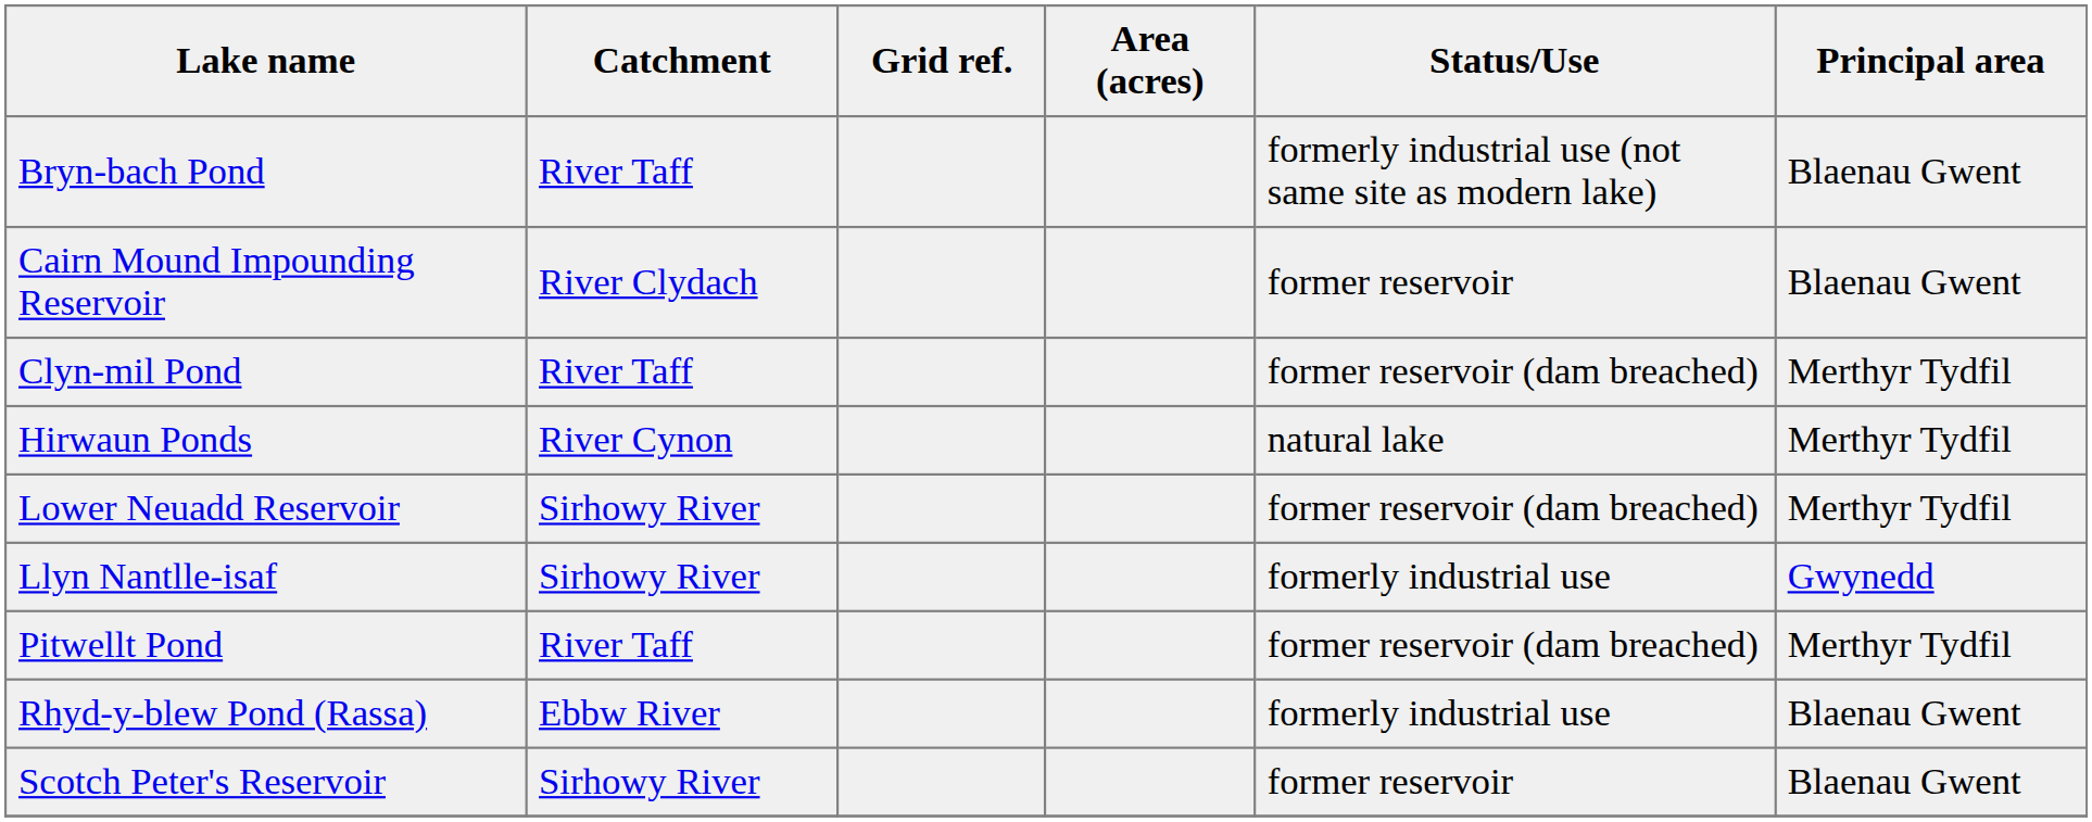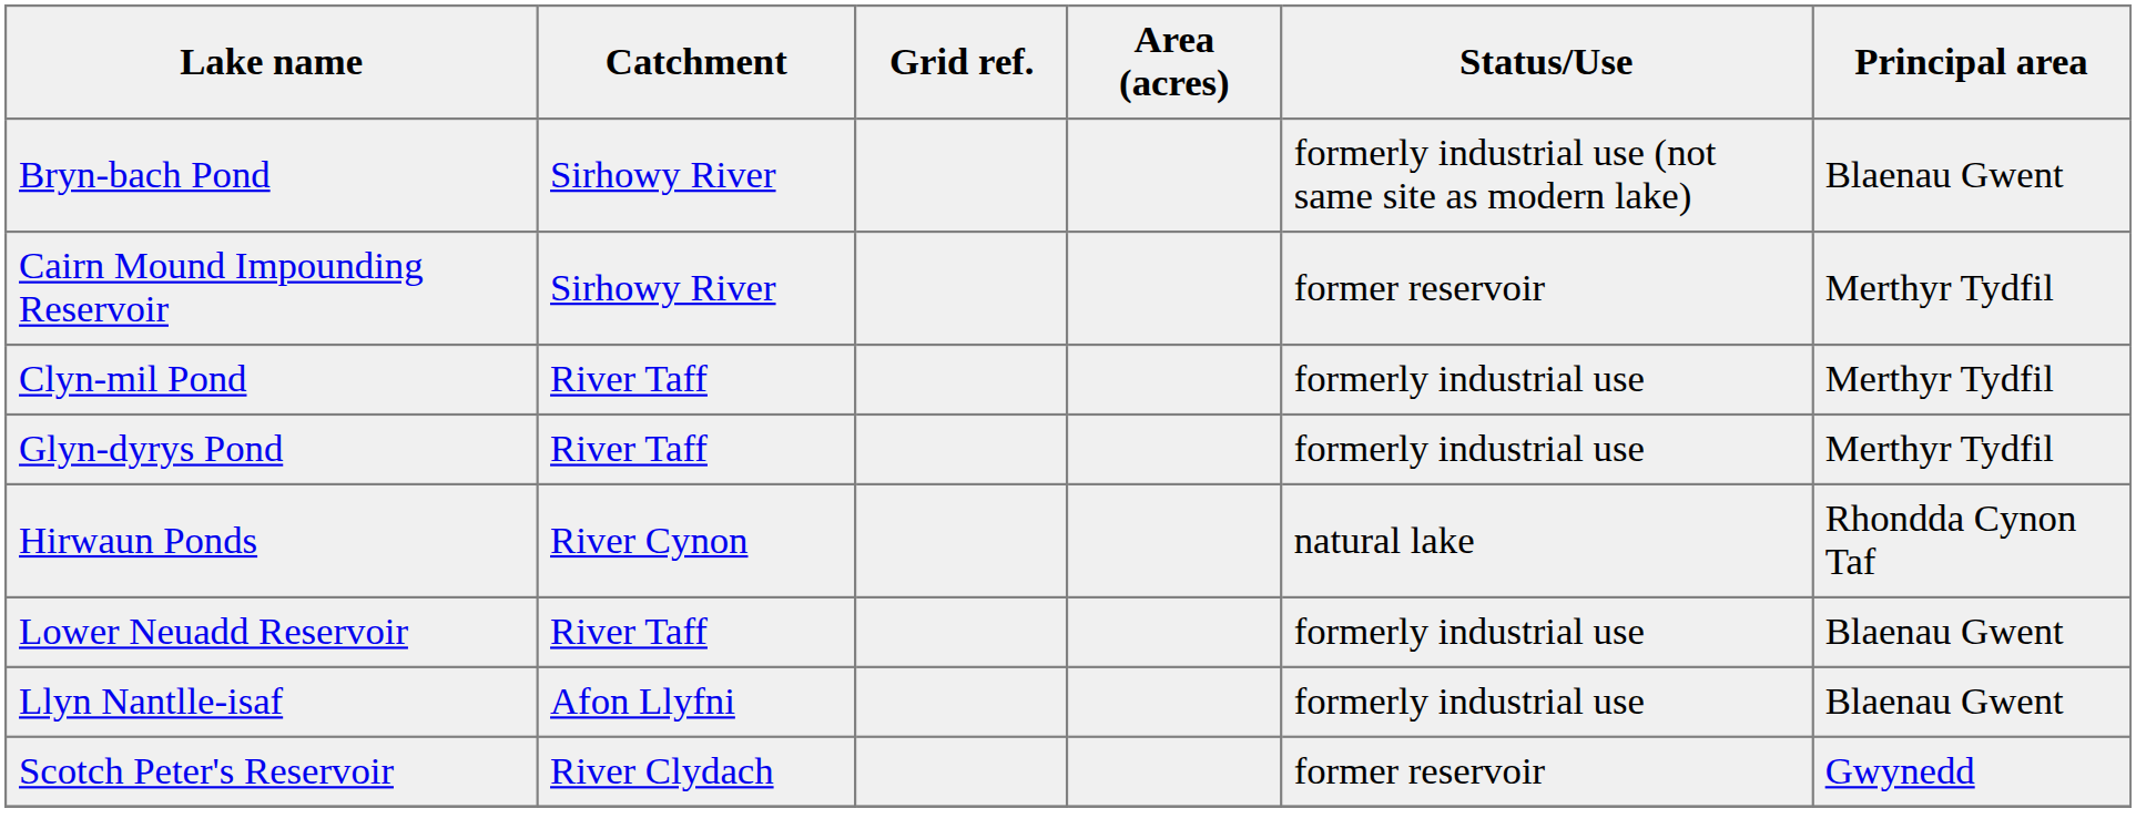Bryn-bach Pond | Catchment: River Taff -> Sirhowy River
Cairn Mound Impounding Reservoir | Catchment: River Clydach -> Sirhowy River
Cairn Mound Impounding Reservoir | Principal area: Blaenau Gwent -> Merthyr Tydfil
Clyn-mil Pond | Status/Use: former reservoir (dam breached) -> formerly industrial use
+ row: Glyn-dyrys Pond | River Taff | formerly industrial use | Merthyr Tydfil
Hirwaun Ponds | Principal area: Merthyr Tydfil -> Rhondda Cynon Taf
Lower Neuadd Reservoir | Catchment: Sirhowy River -> River Taff
Lower Neuadd Reservoir | Status/Use: former reservoir (dam breached) -> formerly industrial use
Lower Neuadd Reservoir | Principal area: Merthyr Tydfil -> Blaenau Gwent
Llyn Nantlle-isaf | Catchment: Sirhowy River -> Afon Llyfni
Llyn Nantlle-isaf | Principal area: Gwynedd -> Blaenau Gwent
- row: Pitwellt Pond | River Taff | former reservoir (dam breached) | Merthyr Tydfil
- row: Rhyd-y-blew Pond (Rassa) | Ebbw River | formerly industrial use | Blaenau Gwent
Scotch Peter's Reservoir | Catchment: Sirhowy River -> River Clydach
Scotch Peter's Reservoir | Principal area: Blaenau Gwent -> Gwynedd
